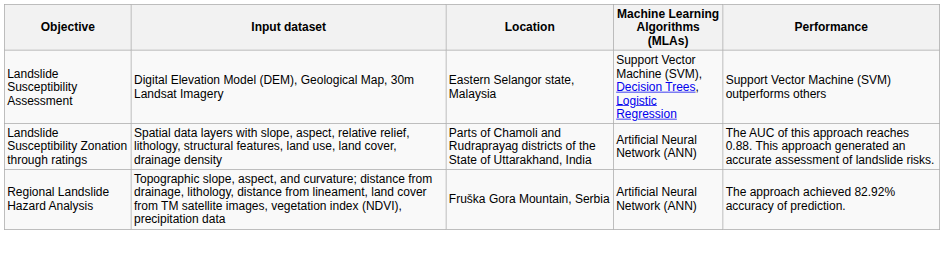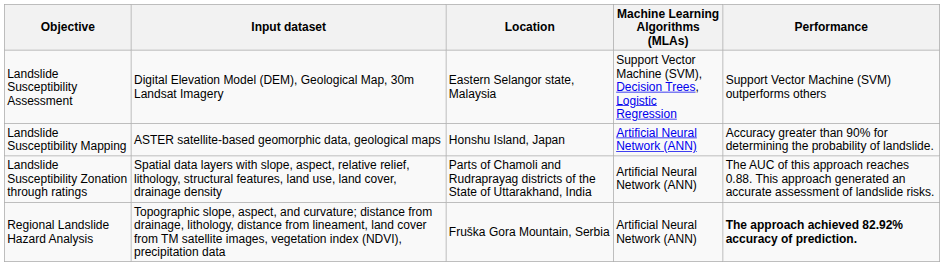+ row: Landslide Susceptibility Mapping | ASTER satellite-based geomorphic data, geological maps | Honshu Island, Japan | Artificial Neural Network (ANN) | Accuracy greater than 90% for determining the probability of landslide.
Regional Landslide Hazard Analysis | Performance: normal -> bold
